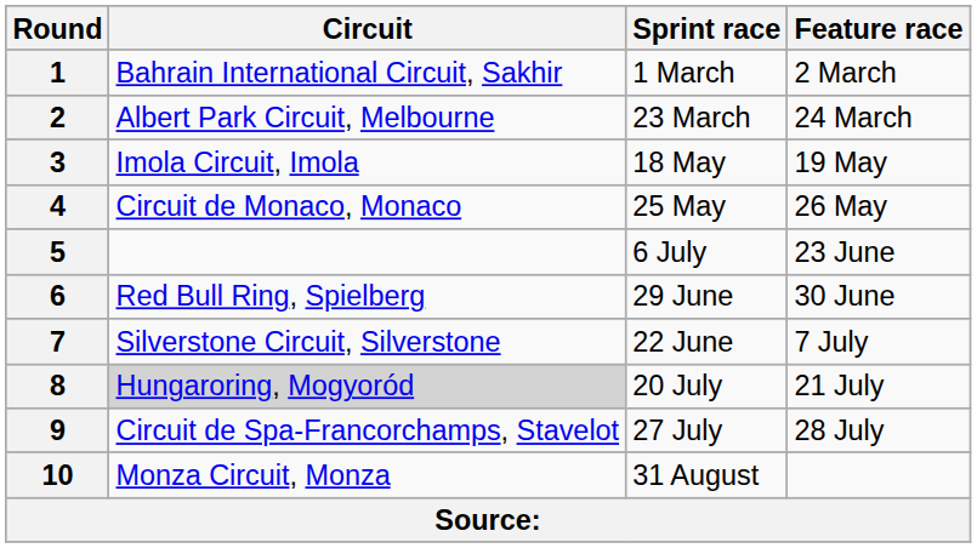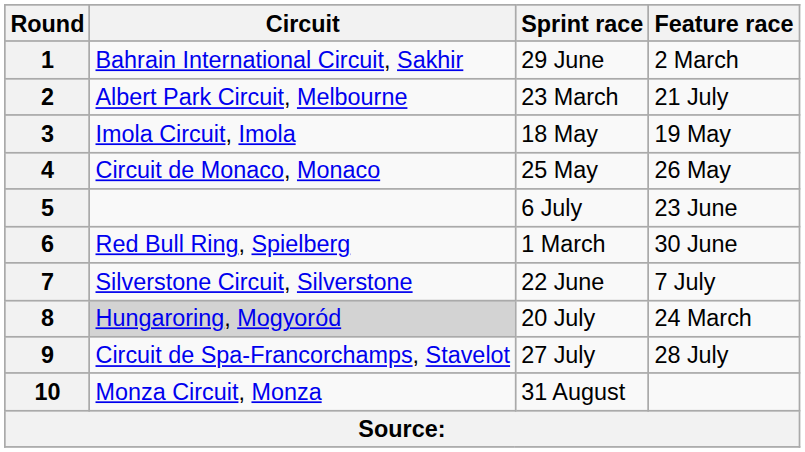1 | Sprint race: 1 March -> 29 June
2 | Feature race: 24 March -> 21 July
6 | Sprint race: 29 June -> 1 March
8 | Feature race: 21 July -> 24 March
